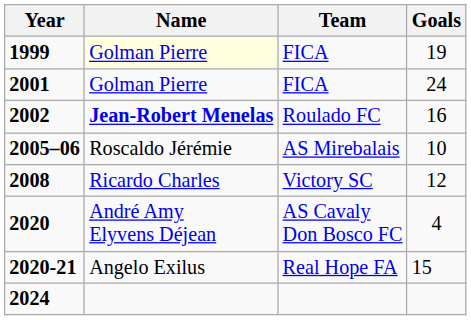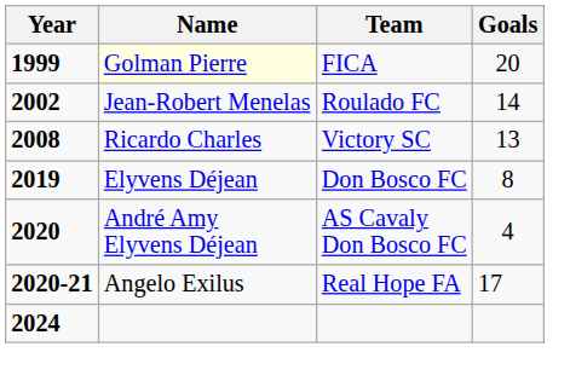1999 | Goals: 19 -> 20
- row: 2001 | Golman Pierre | FICA | 24
2002 | Name: bold -> normal
2002 | Goals: 16 -> 14
- row: 2005–06 | Roscaldo Jérémie | AS Mirebalais | 10
2008 | Goals: 12 -> 13
+ row: 2019 | Elyvens Déjean | Don Bosco FC | 8
2020-21 | Goals: 15 -> 17
